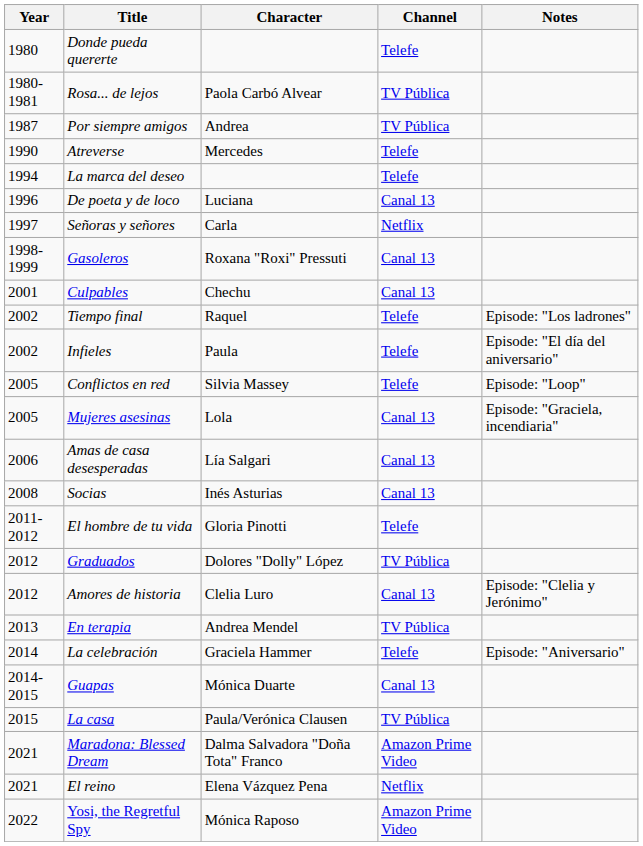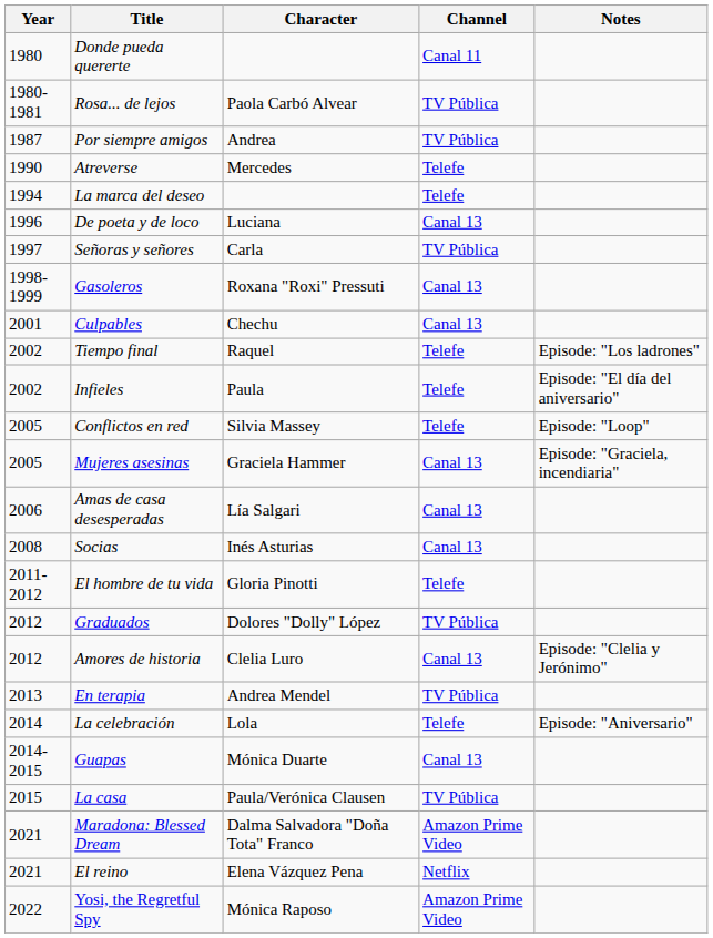Donde pueda quererte | Channel: Telefe -> Canal 11
Señoras y señores | Channel: Netflix -> TV Pública
Mujeres asesinas | Character: Lola -> Graciela Hammer
La celebración | Character: Graciela Hammer -> Lola
